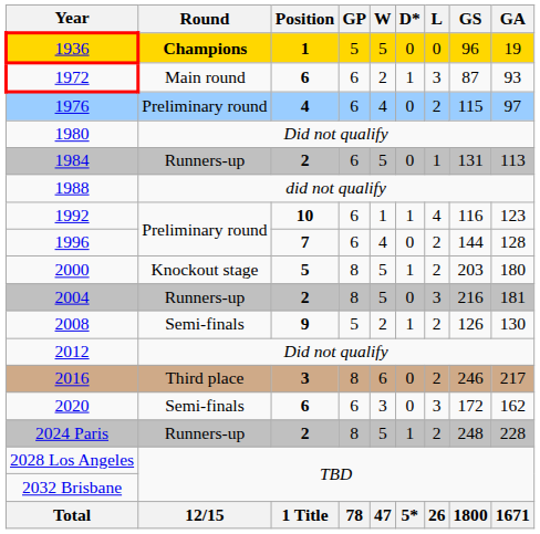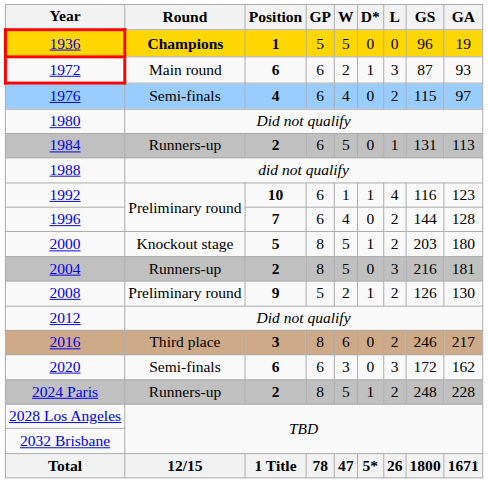1976 | Round: Preliminary round -> Semi-finals
2008 | Round: Semi-finals -> Preliminary round
